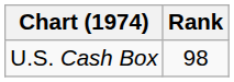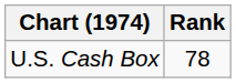U.S. Cash Box | Rank: 98 -> 78
